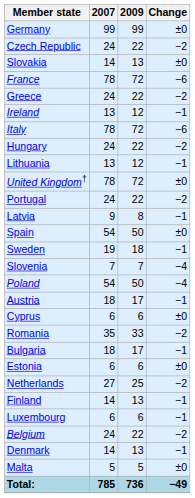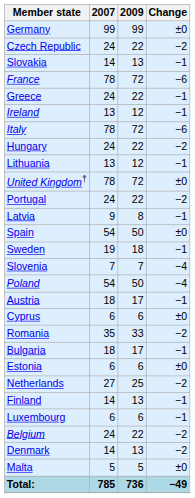Slovakia | Change: ±0 -> −1
Greece | Change: −2 -> −1
Denmark | Change: −1 -> −2
